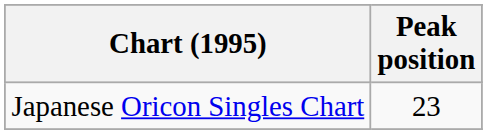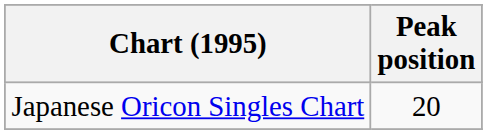Japanese Oricon Singles Chart | Peak position: 23 -> 20
